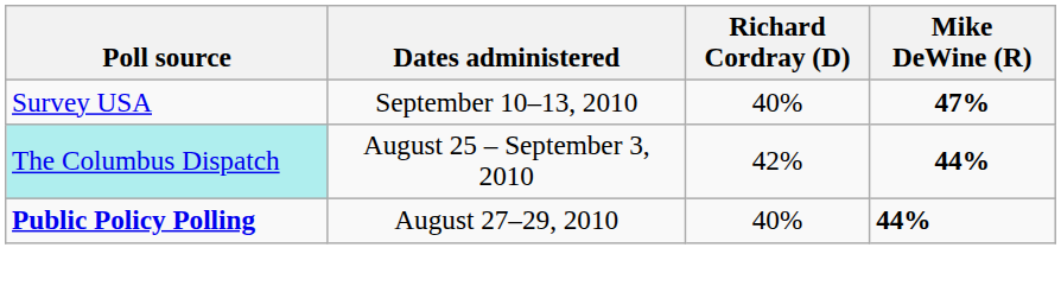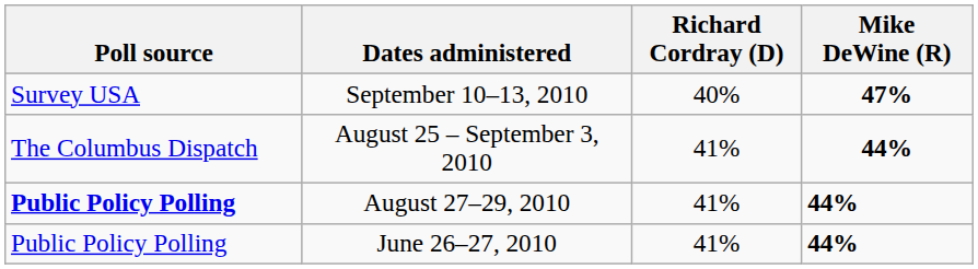August 25 – September 3, 2010 | Poll source: paleturquoise background -> no background
August 25 – September 3, 2010 | Richard Cordray (D): 42% -> 41%
August 27–29, 2010 | Richard Cordray (D): 40% -> 41%
+ row: Public Policy Polling | June 26–27, 2010 | 41% | 44%
